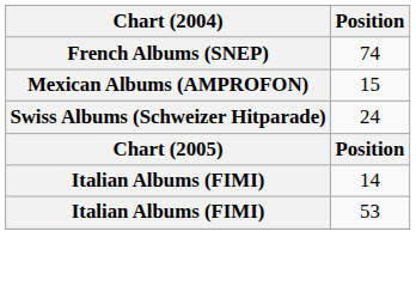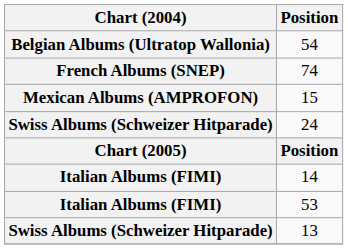+ row: Belgian Albums (Ultratop Wallonia) | 54
+ row: Swiss Albums (Schweizer Hitparade) | 13
